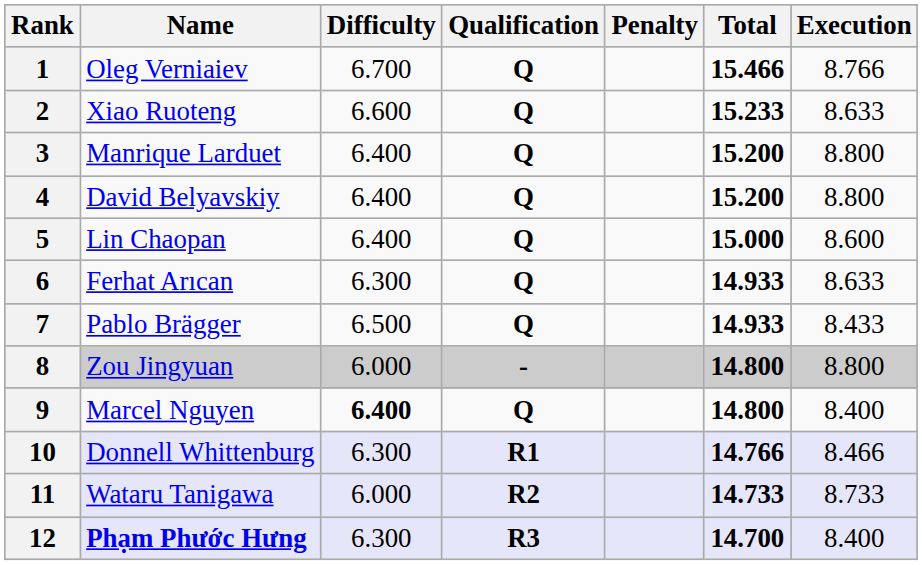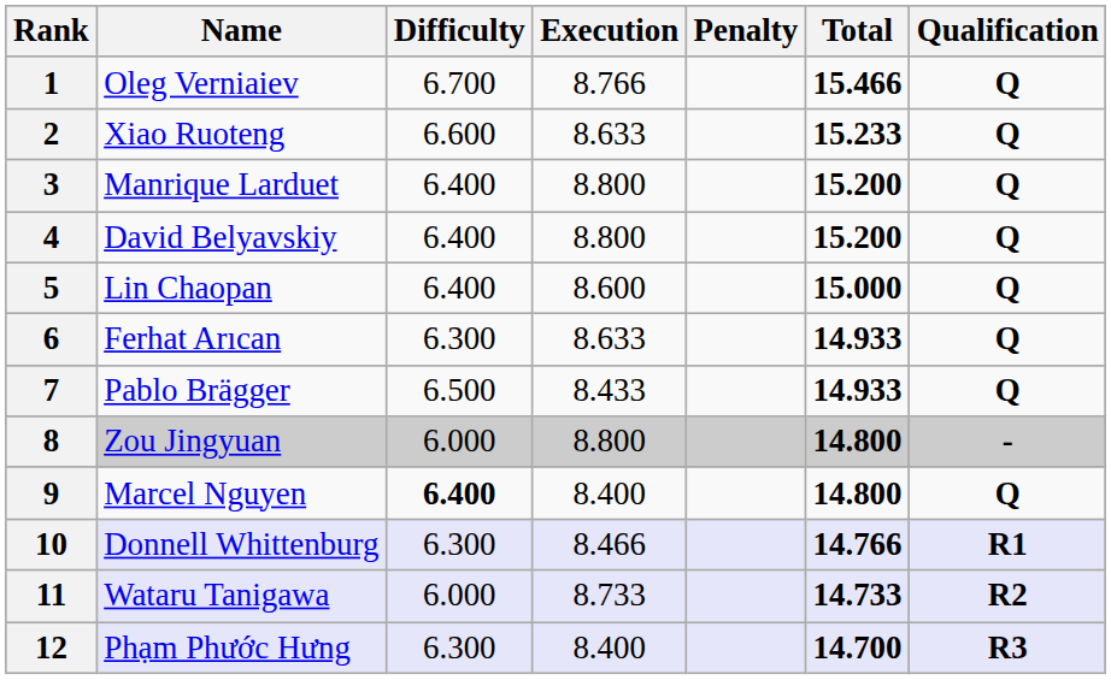columns swapped: Execution <-> Qualification
12 | Name: bold -> normal
